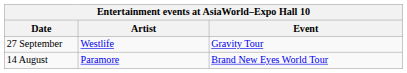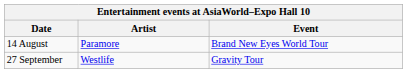rows swapped: 14 August <-> 27 September
